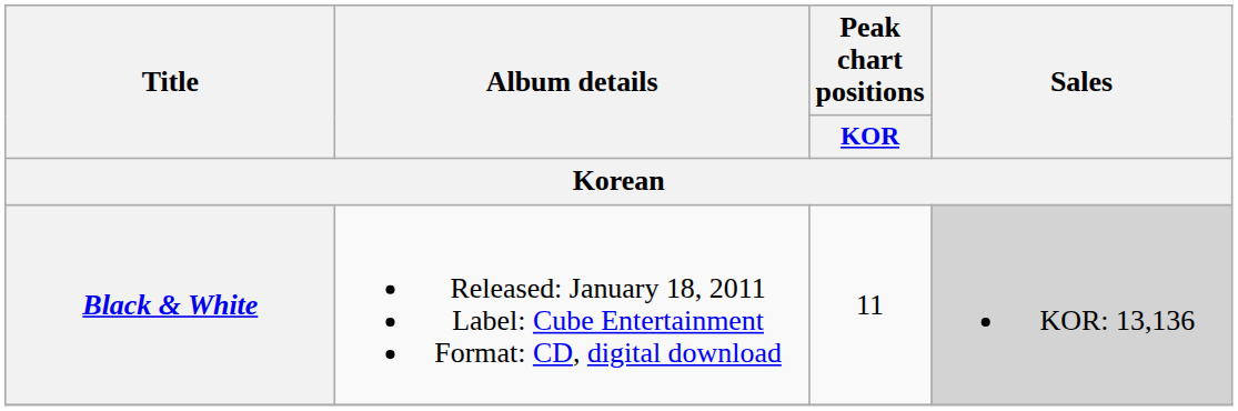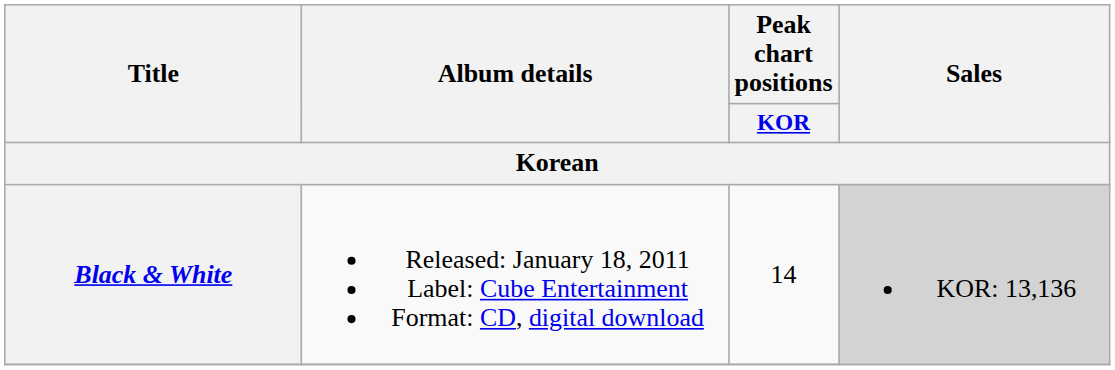Black & White | Peak chart positions / KOR: 11 -> 14
